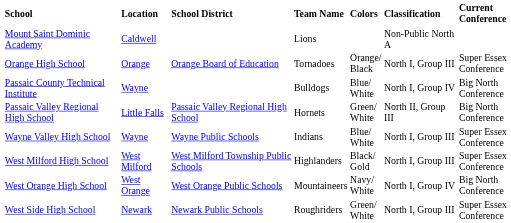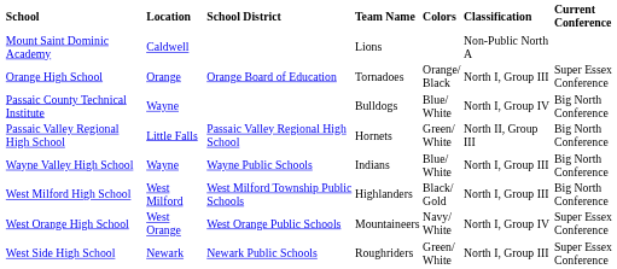Wayne Valley High School | Current Conference: Super Essex Conference -> Big North Conference
West Milford High School | Current Conference: Super Essex Conference -> Big North Conference
West Orange High School | Current Conference: Big North Conference -> Super Essex Conference
